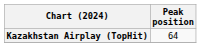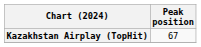Kazakhstan Airplay (TopHit) | Peak position: 64 -> 67
